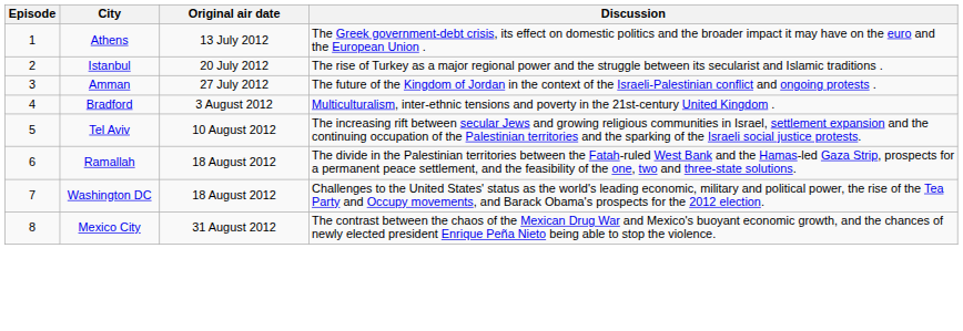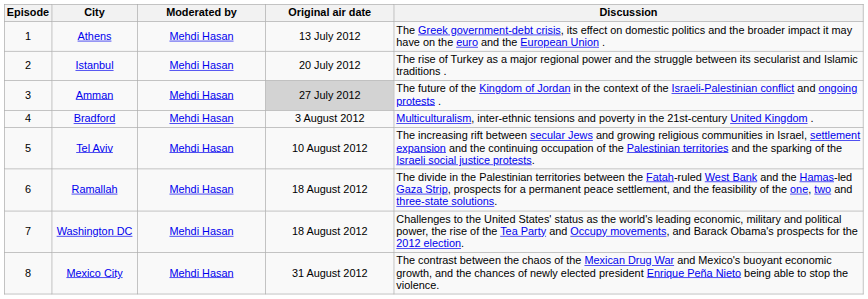+ column: Moderated by | Mehdi Hasan | Mehdi Hasan | Mehdi Hasan | Mehdi Hasan | Mehdi Hasan | Mehdi Hasan | Mehdi Hasan | Mehdi Hasan
Amman | Original air date: no background -> lightgrey background
